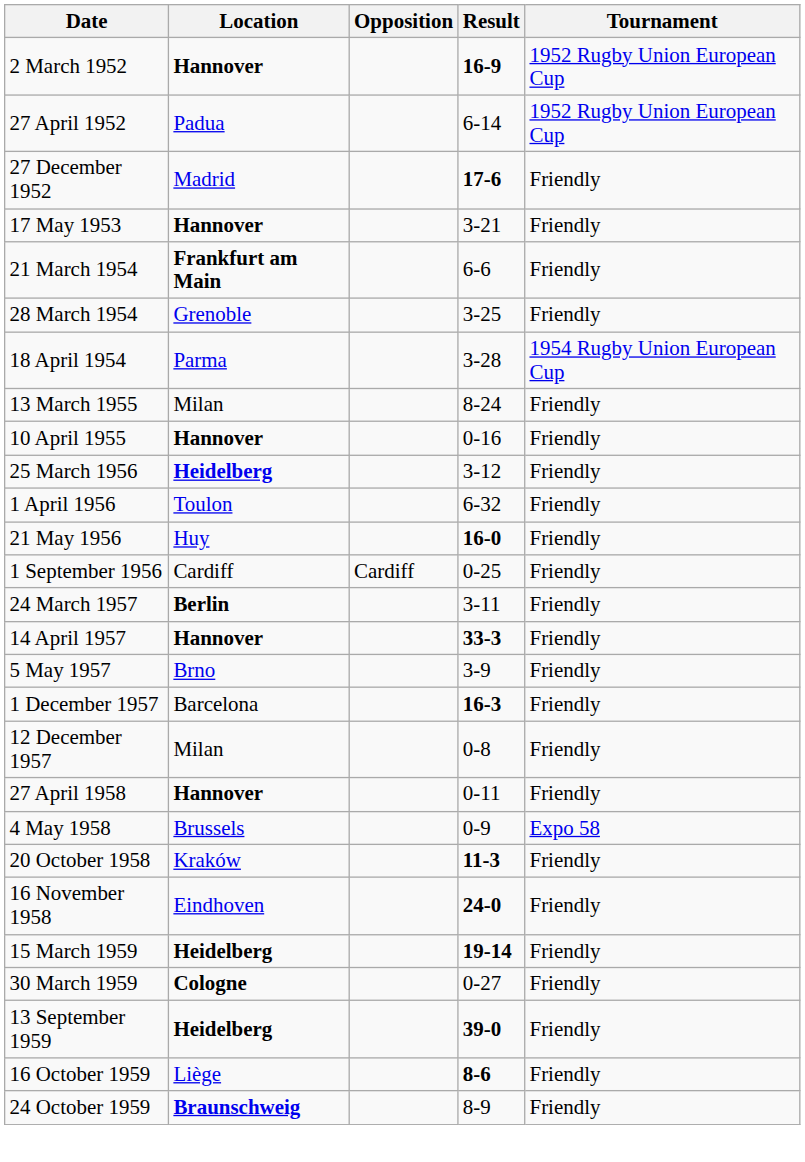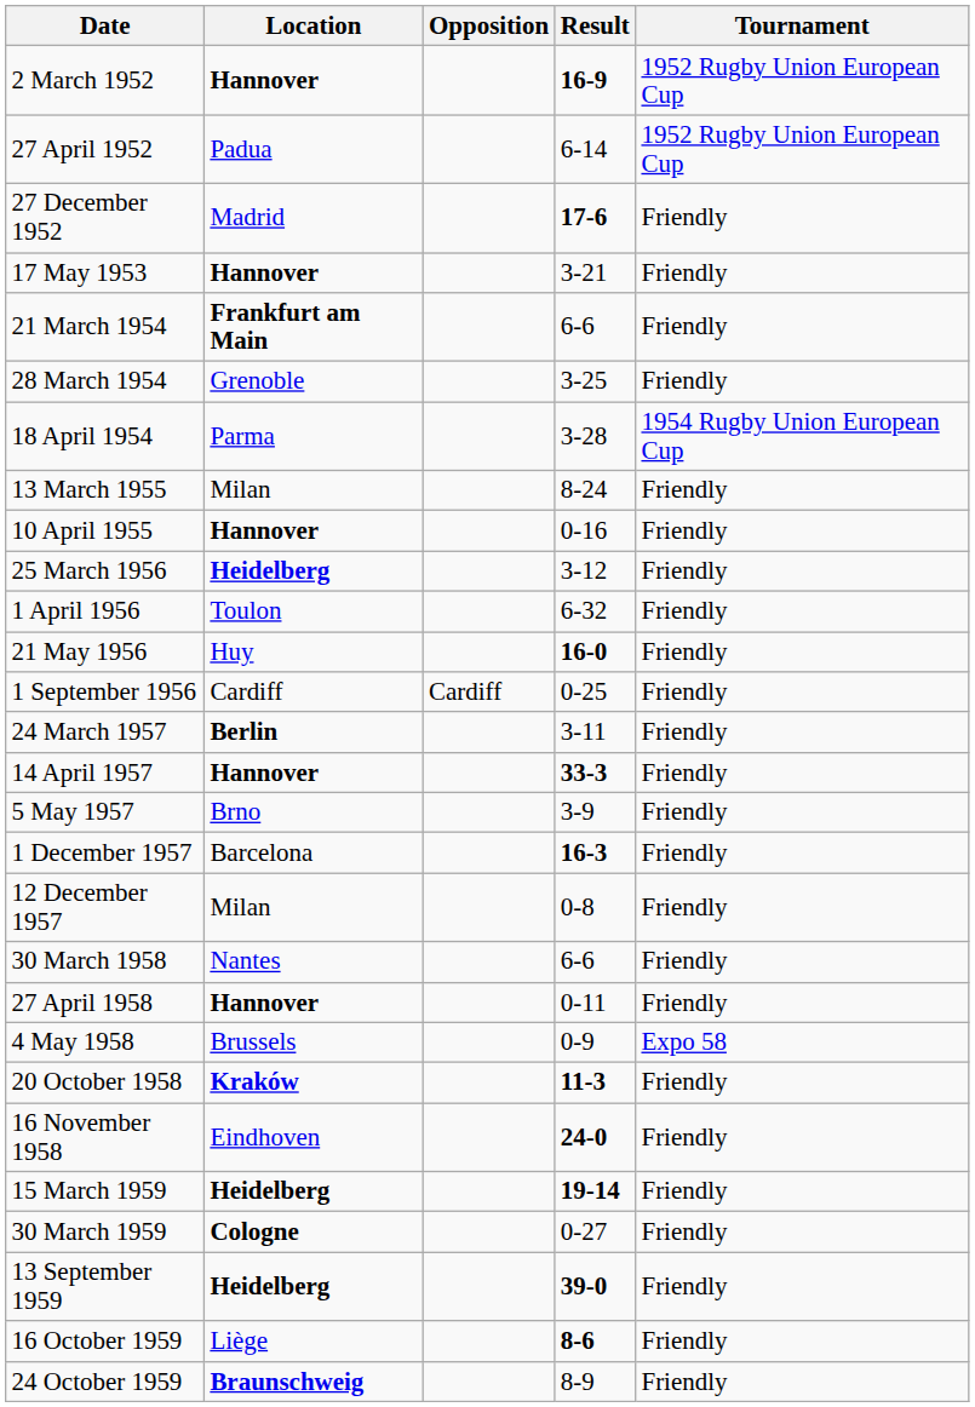+ row: 30 March 1958 | Nantes | 6-6 | Friendly
20 October 1958 | Location: normal -> bold
